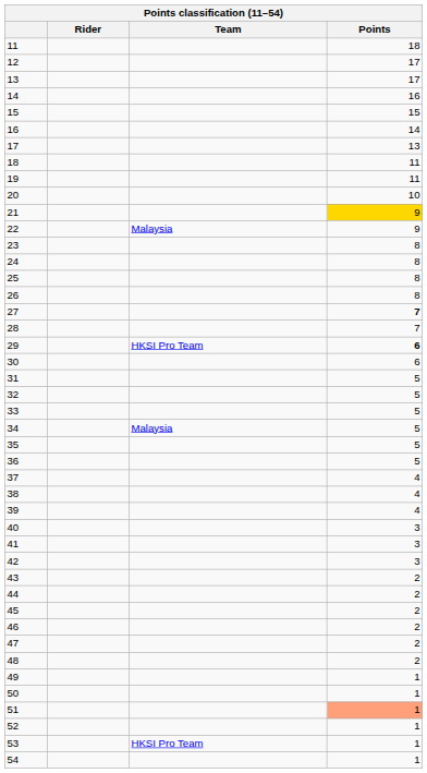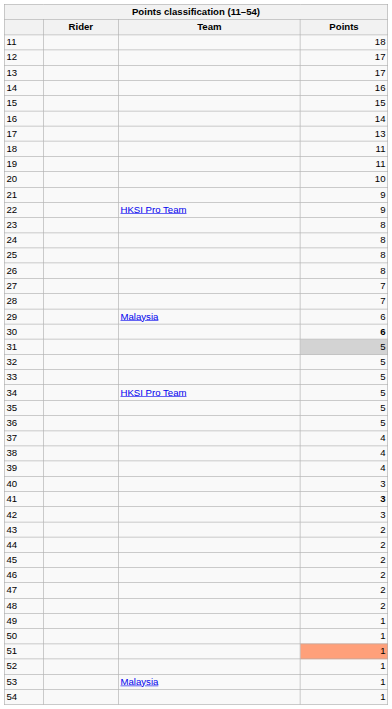21 | Points: gold background -> no background
22 | Team: Malaysia -> HKSI Pro Team
27 | Points: bold -> normal
29 | Team: HKSI Pro Team -> Malaysia
29 | Points: bold -> normal
30 | Points: normal -> bold
31 | Points: no background -> lightgrey background
34 | Team: Malaysia -> HKSI Pro Team
41 | Points: normal -> bold
53 | Team: HKSI Pro Team -> Malaysia
